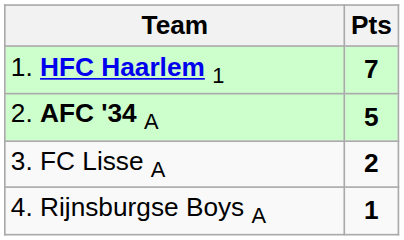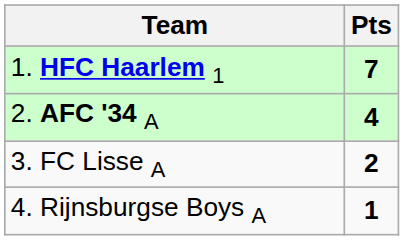2. AFC '34 A | Pts: 5 -> 4
